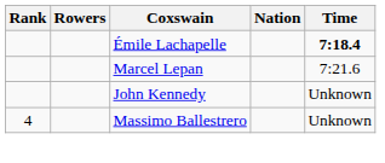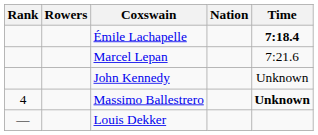Massimo Ballestrero | Time: normal -> bold
+ row: — | Louis Dekker
